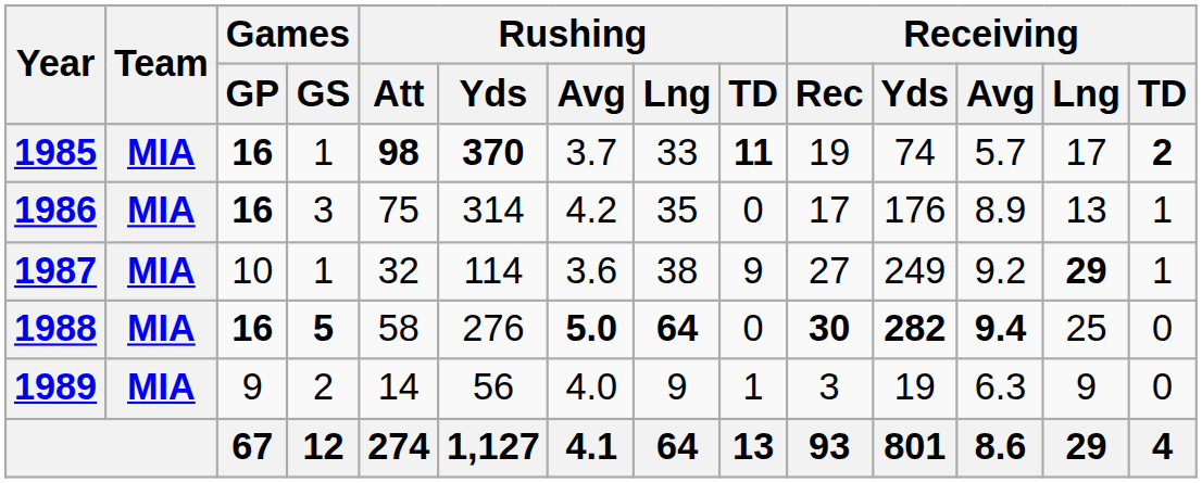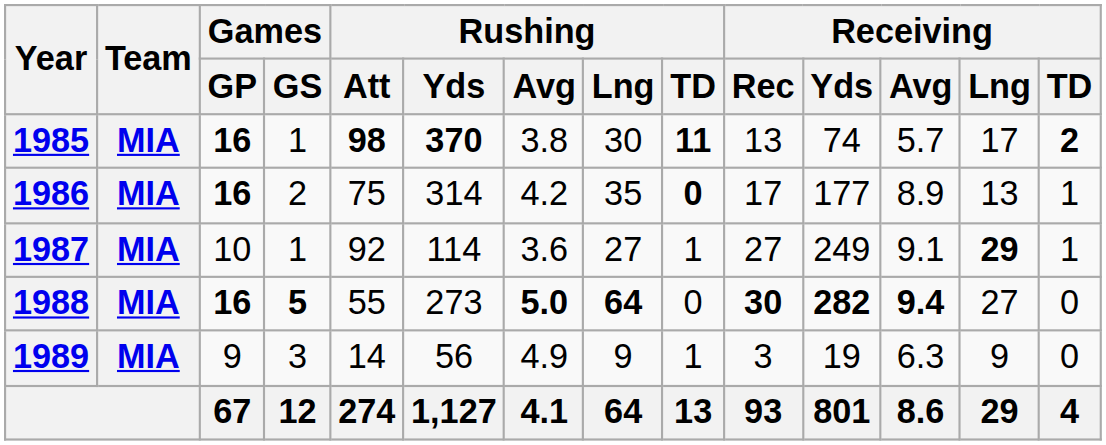1985 | Rushing / Avg: 3.7 -> 3.8
1985 | Rushing / Lng: 33 -> 30
1985 | Receiving / Rec: 19 -> 13
1986 | Games / GS: 3 -> 2
1986 | Rushing / TD: normal -> bold
1986 | Receiving / Yds: 176 -> 177
1987 | Rushing / Att: 32 -> 92
1987 | Rushing / Lng: 38 -> 27
1987 | Rushing / TD: 9 -> 1
1987 | Receiving / Avg: 9.2 -> 9.1
1988 | Rushing / Att: 58 -> 55
1988 | Rushing / Yds: 276 -> 273
1988 | Receiving / Lng: 25 -> 27
1989 | Games / GS: 2 -> 3
1989 | Rushing / Avg: 4.0 -> 4.9
